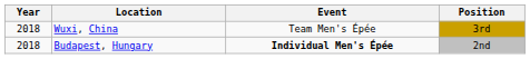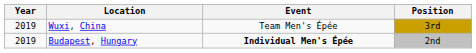Wuxi, China | Year: 2018 -> 2019
Budapest, Hungary | Year: 2018 -> 2019
